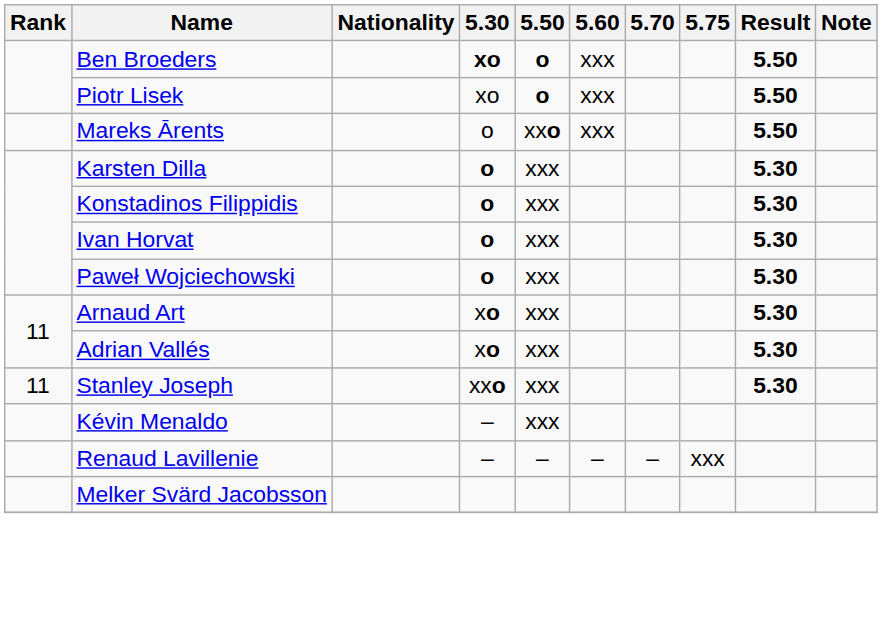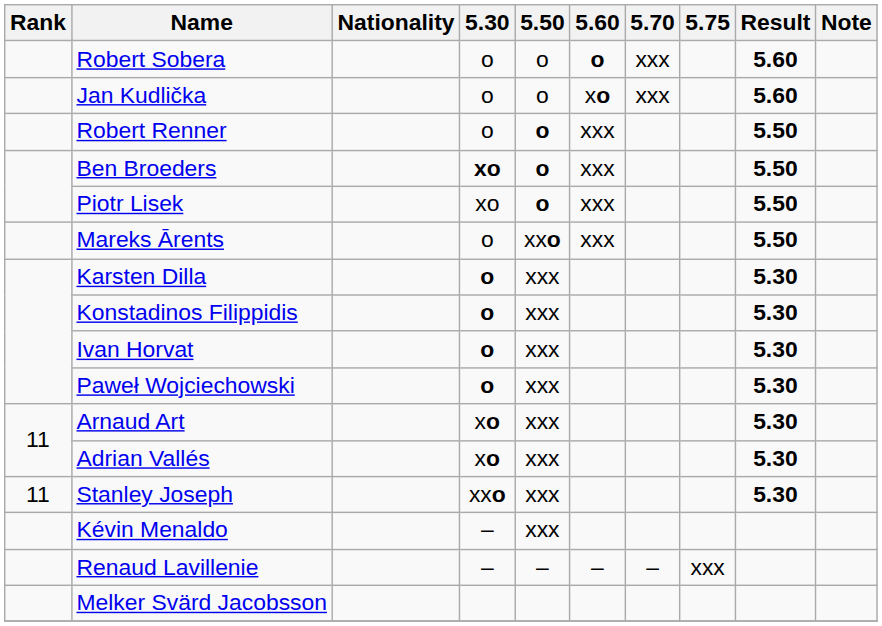+ row: Robert Sobera | o | o | o | xxx | 5.60
+ row: Jan Kudlička | o | o | xo | xxx | 5.60
+ row: Robert Renner | o | o | xxx | 5.50
